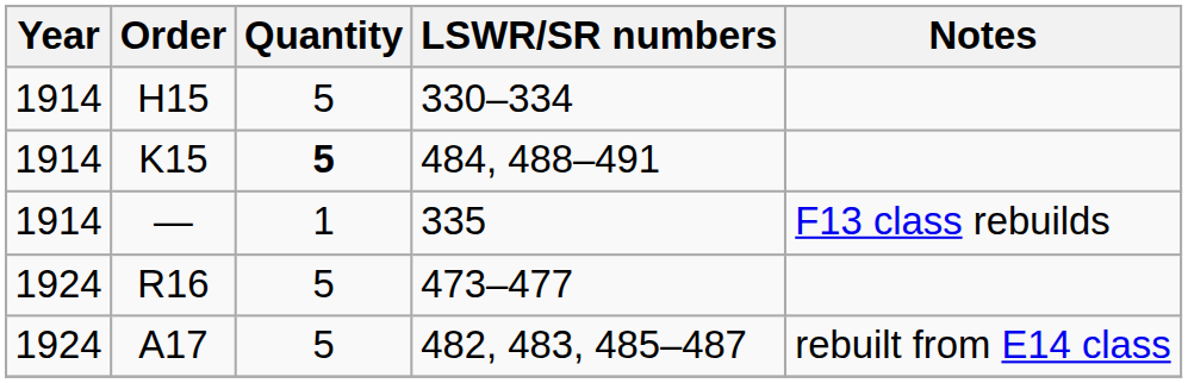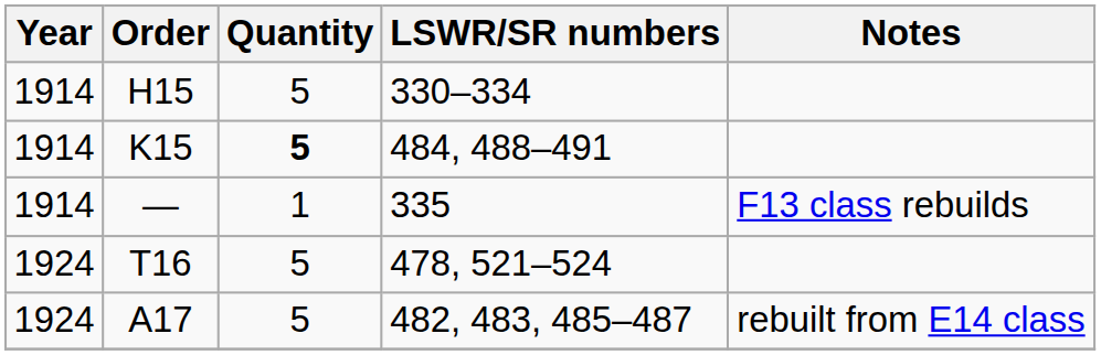- row: 1924 | R16 | 5 | 473–477
+ row: 1924 | T16 | 5 | 478, 521–524
